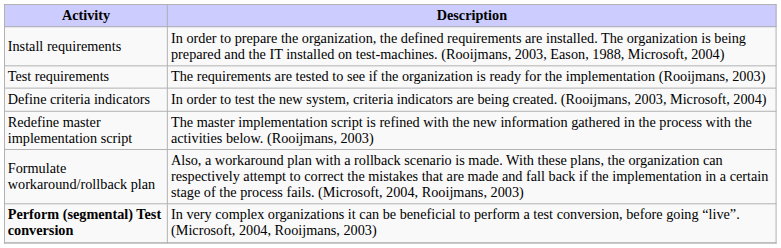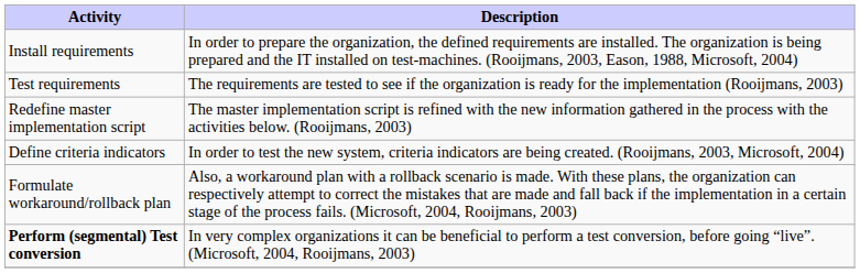rows swapped: Redefine master implementation script <-> Define criteria indicators
